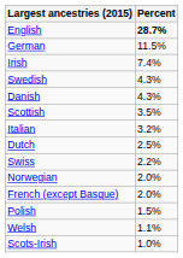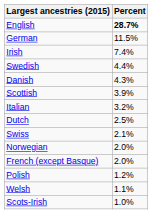Swedish | Percent: 4.3% -> 4.4%
Scottish | Percent: 3.5% -> 3.9%
Swiss | Percent: 2.2% -> 2.1%
Polish | Percent: 1.5% -> 1.2%
